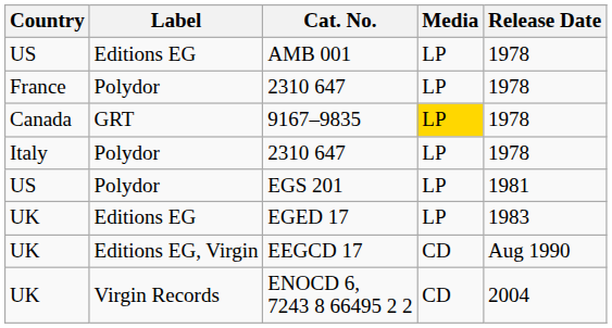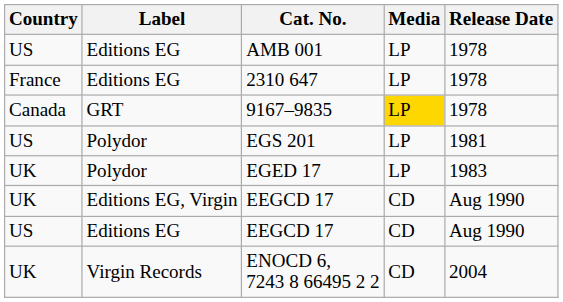France / 2310 647 | Label: Polydor -> Editions EG
- row: Italy | Polydor | 2310 647 | LP | 1978
EGED 17 | Label: Editions EG -> Polydor
+ row: US | Editions EG | EEGCD 17 | CD | Aug 1990
